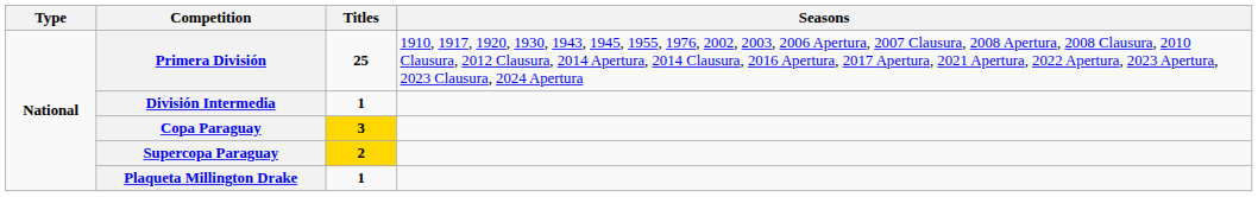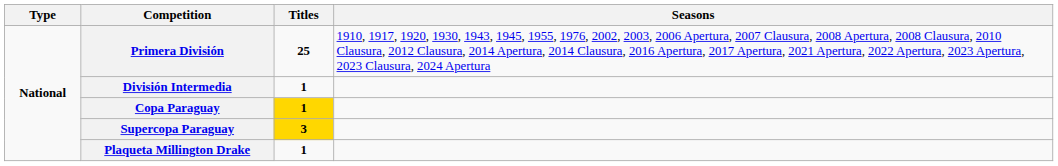Copa Paraguay | Titles: 3 -> 1
Supercopa Paraguay | Titles: 2 -> 3
